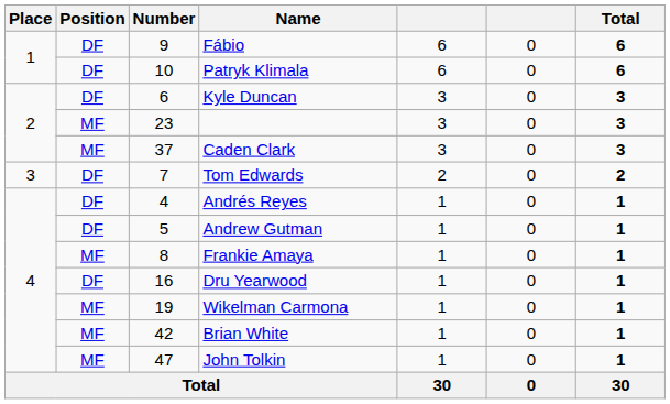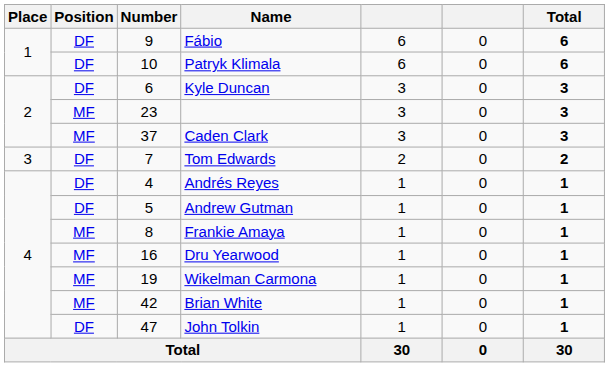Dru Yearwood | Position: DF -> MF
John Tolkin | Position: MF -> DF
